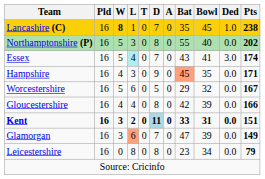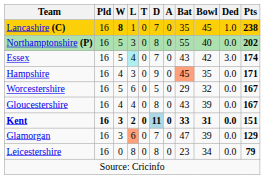Essex | Bowl: 41 -> 42
Gloucestershire | Bat: 42 -> 43
Gloucestershire | Pts: 166 -> 167
Glamorgan | Pts: 149 -> 129
